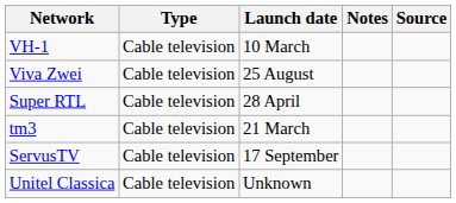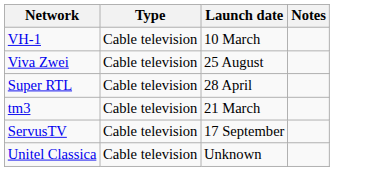- column: Source
